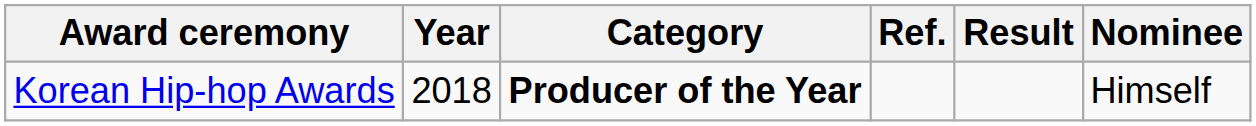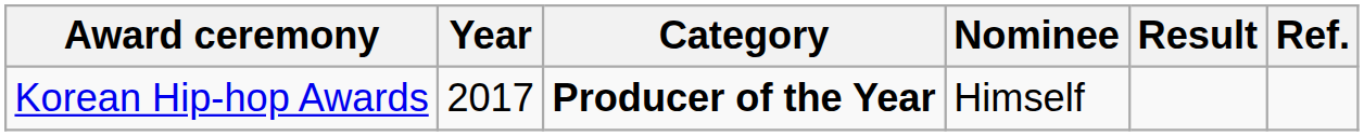columns swapped: Nominee <-> Ref.
Korean Hip-hop Awards | Year: 2018 -> 2017
